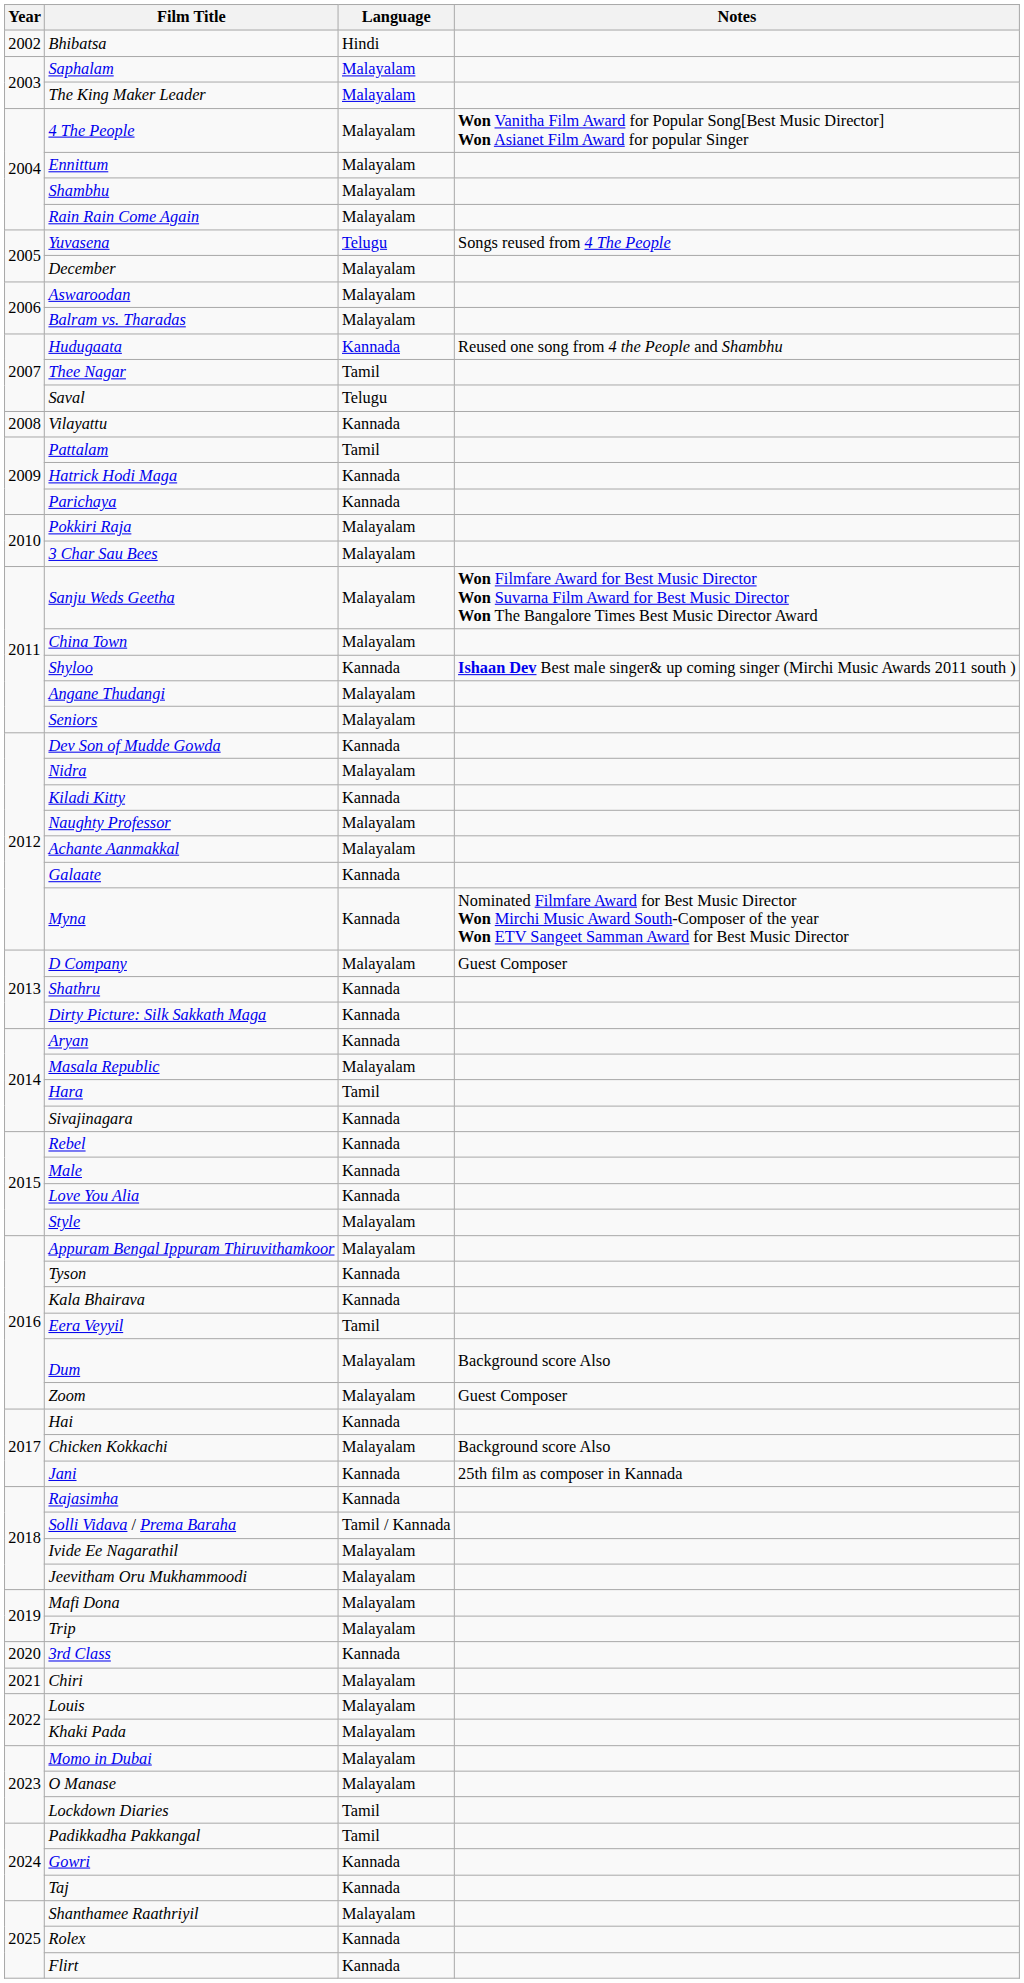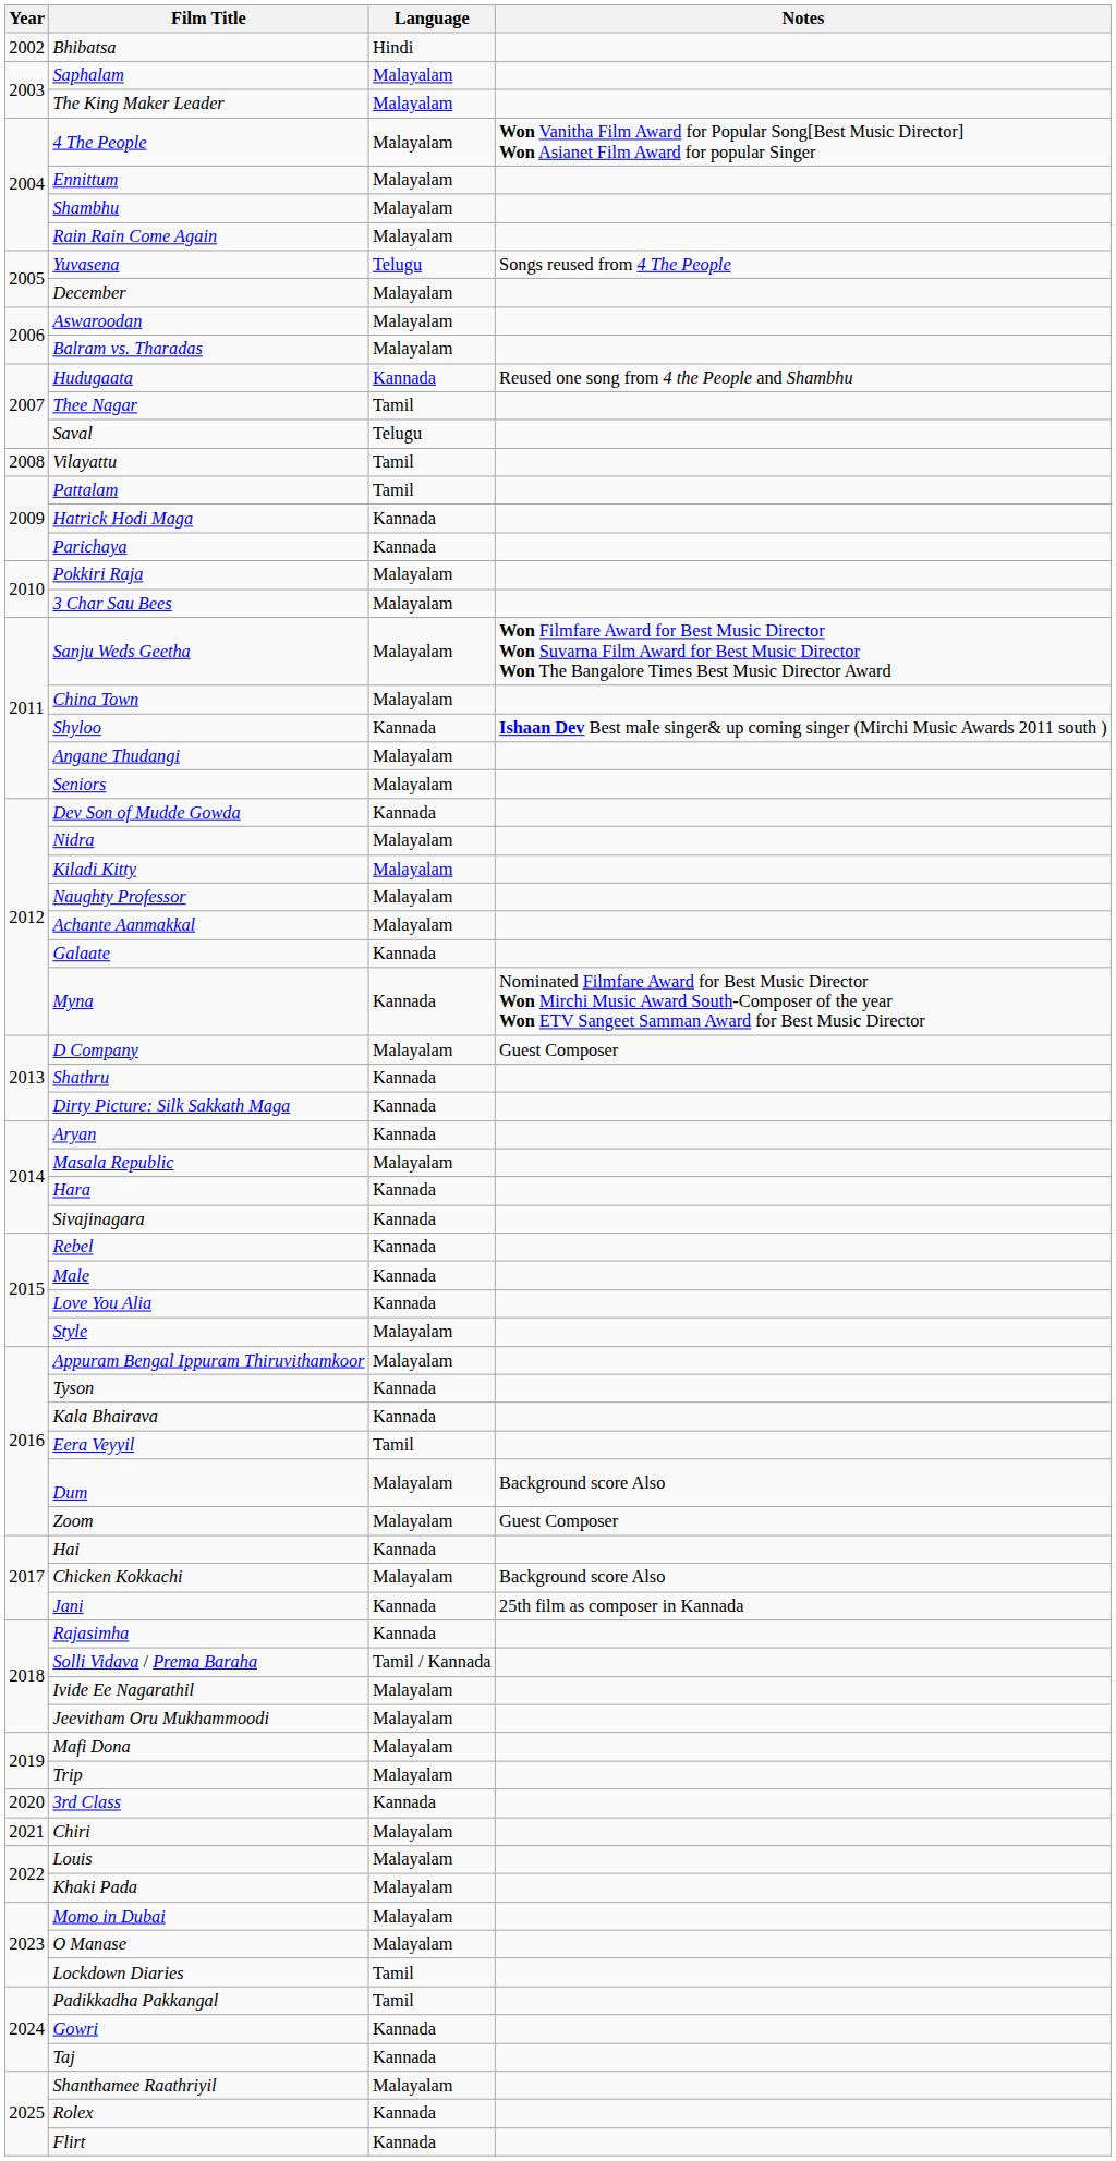Vilayattu | Language: Kannada -> Tamil
Kiladi Kitty | Language: Kannada -> Malayalam
Hara | Language: Tamil -> Kannada
